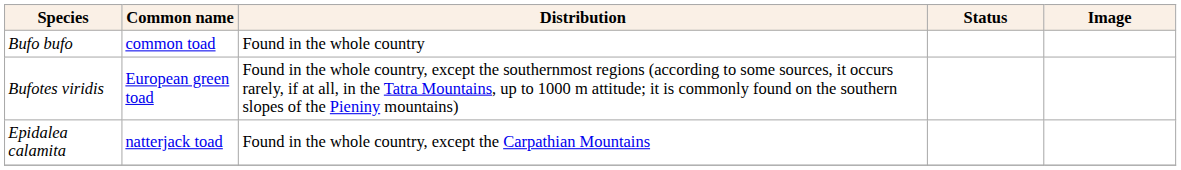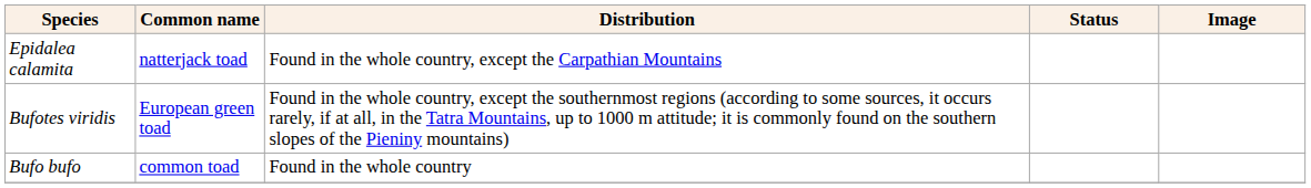rows swapped: Bufo bufo <-> Epidalea calamita
